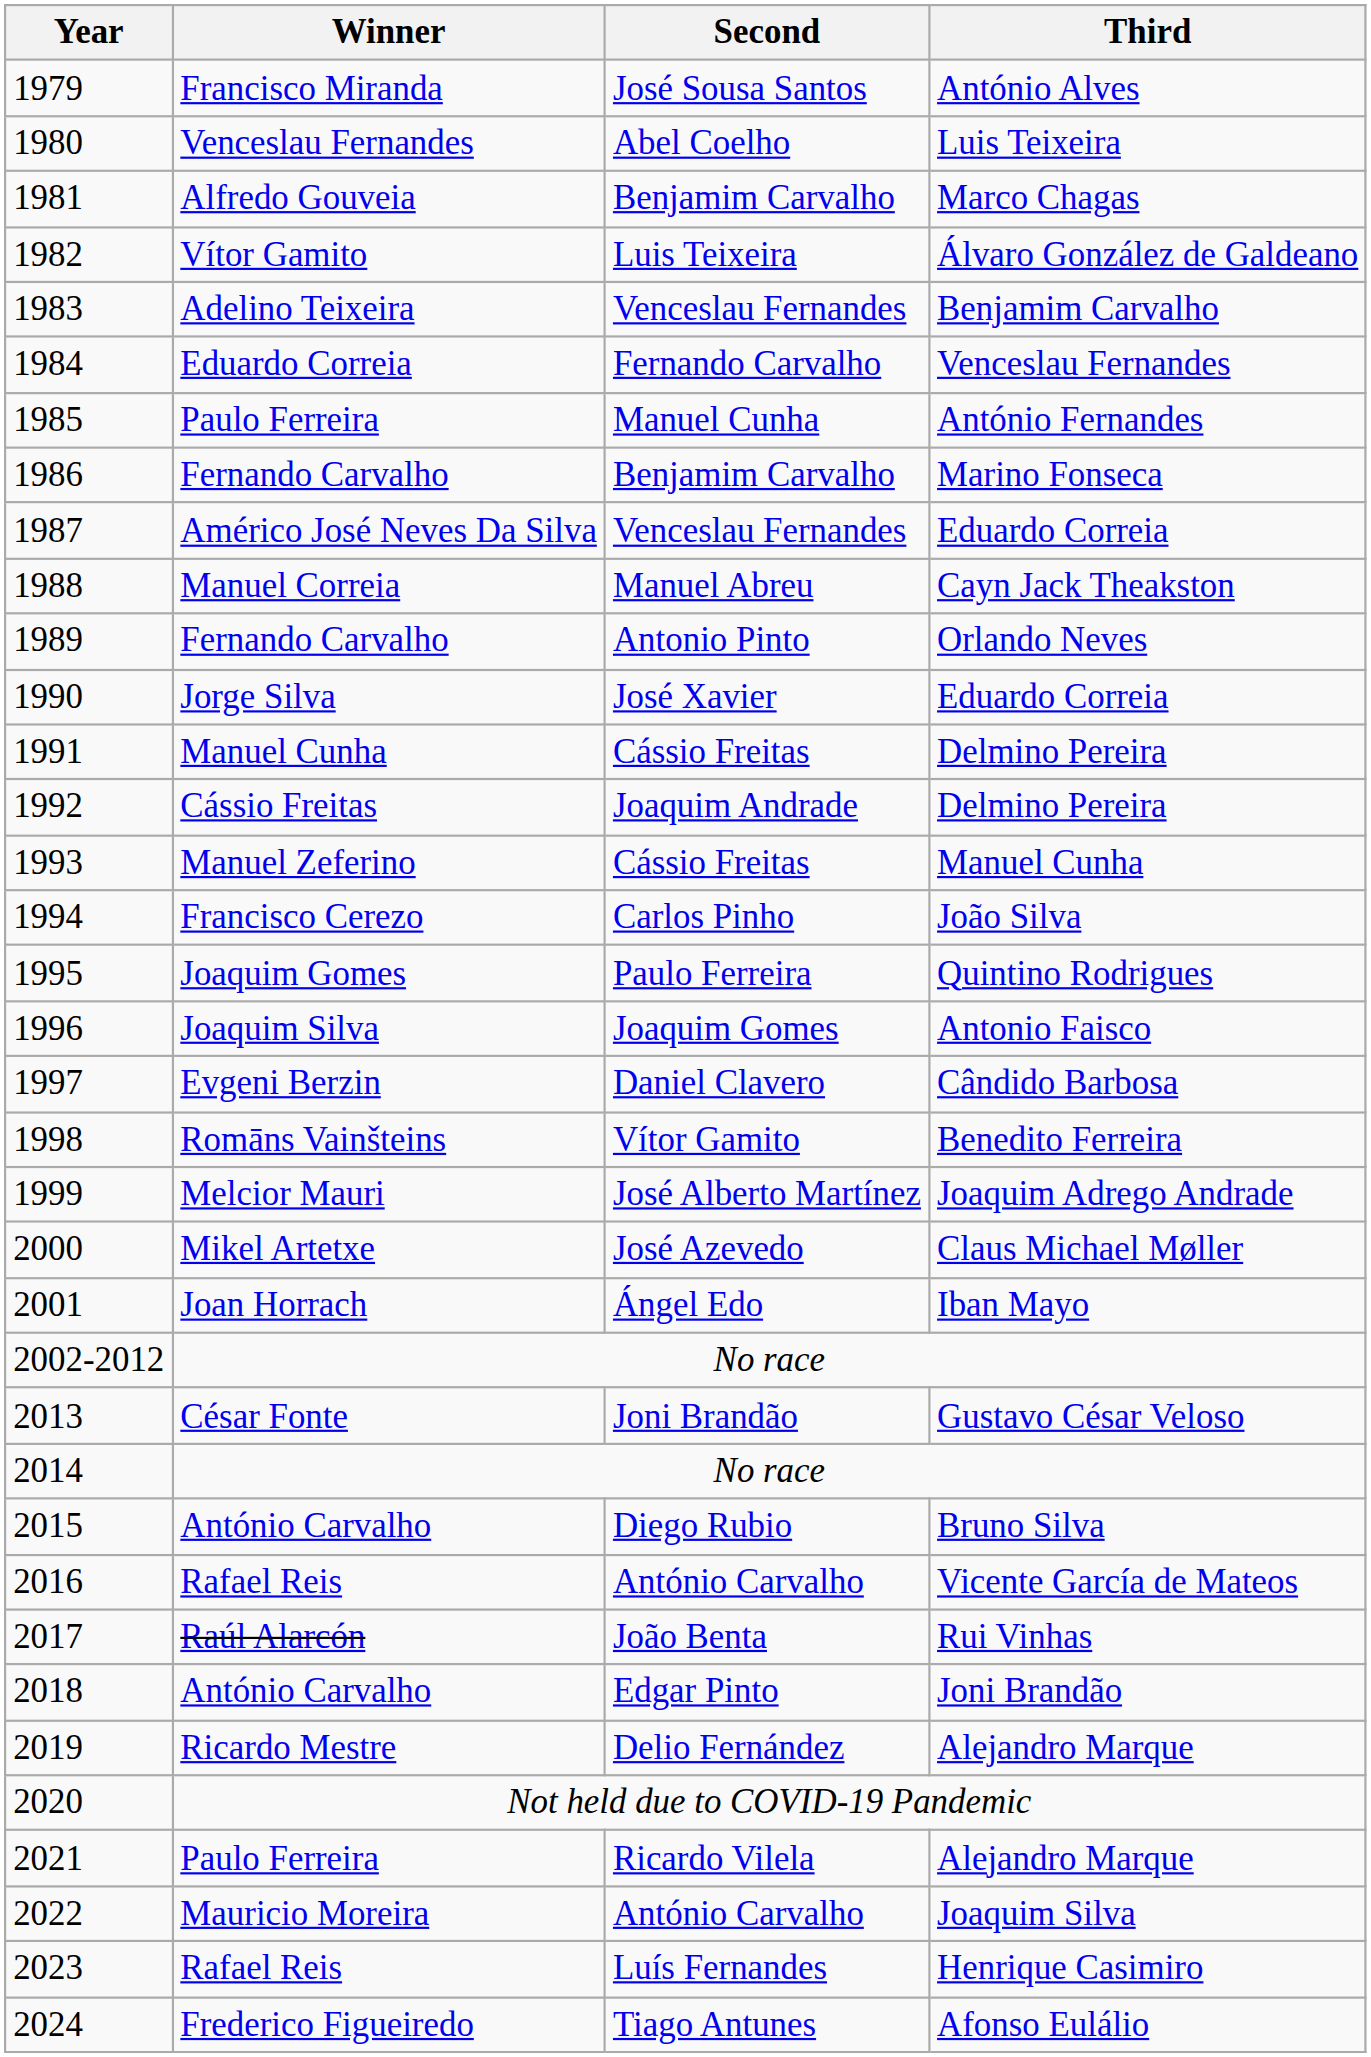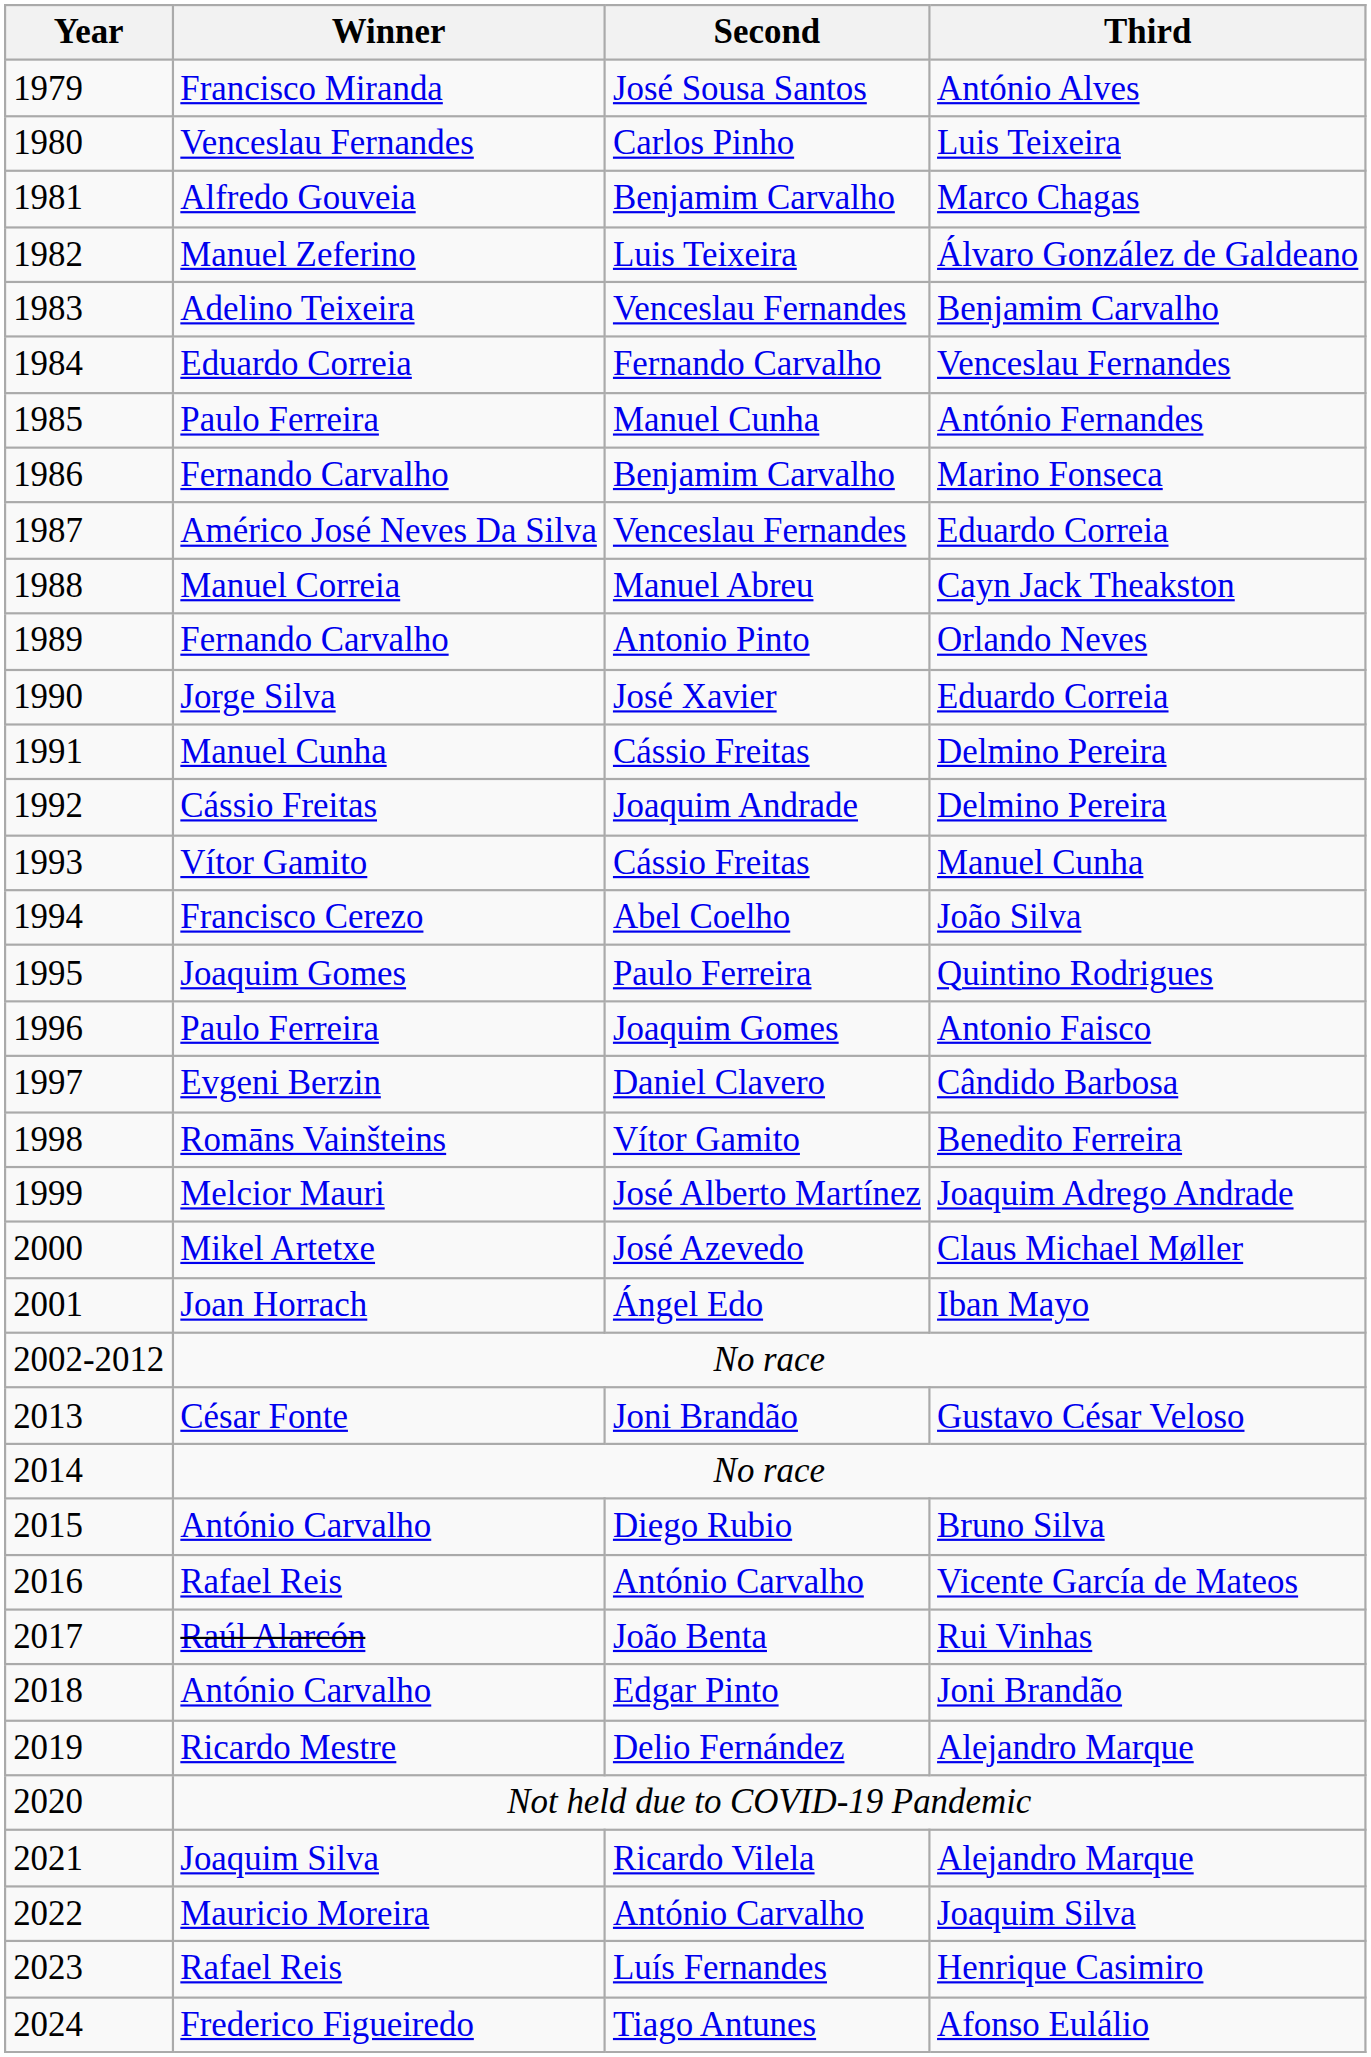1980 | Second: Abel Coelho -> Carlos Pinho
1982 | Winner: Vítor Gamito -> Manuel Zeferino
1993 | Winner: Manuel Zeferino -> Vítor Gamito
1994 | Second: Carlos Pinho -> Abel Coelho
1996 | Winner: Joaquim Silva -> Paulo Ferreira
2021 | Winner: Paulo Ferreira -> Joaquim Silva
